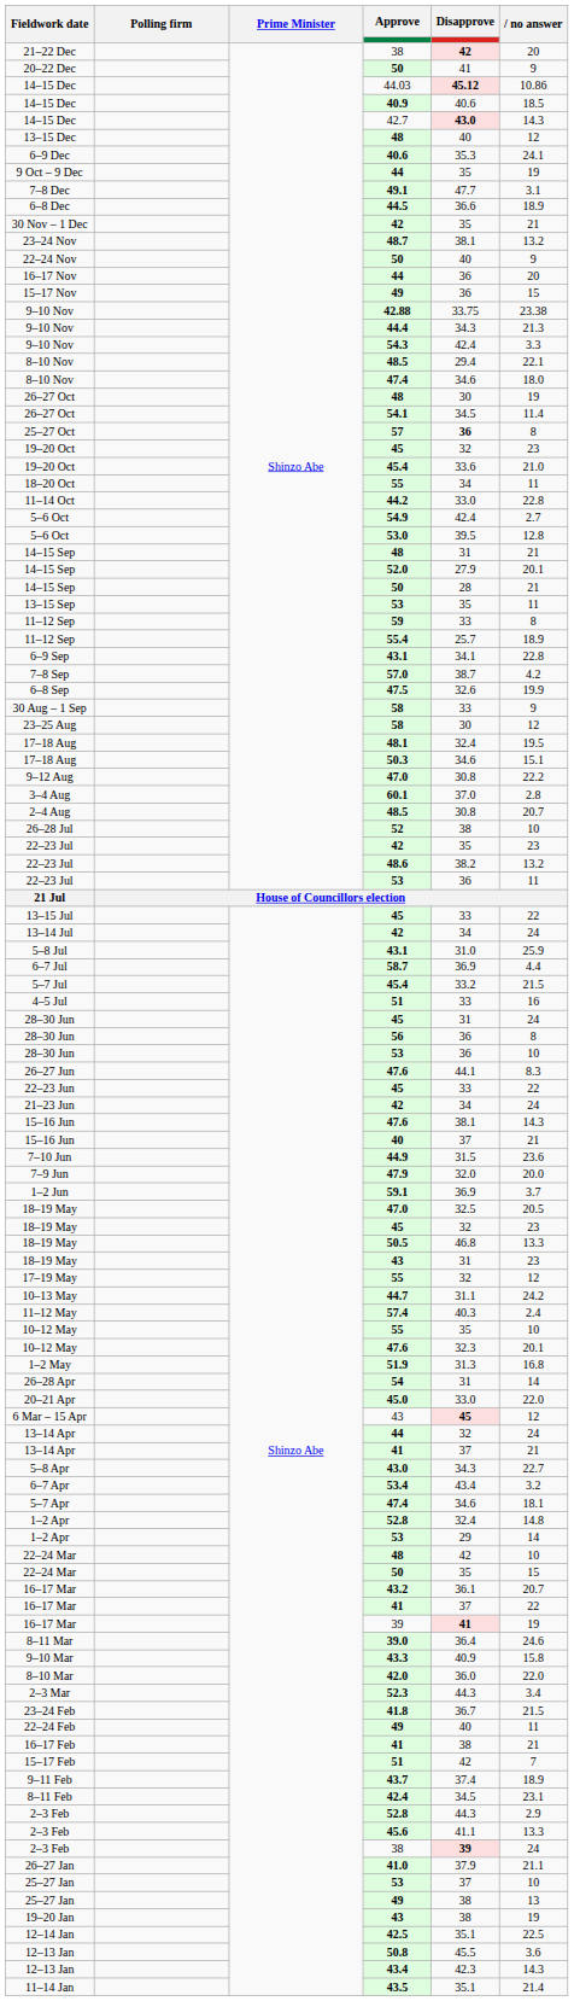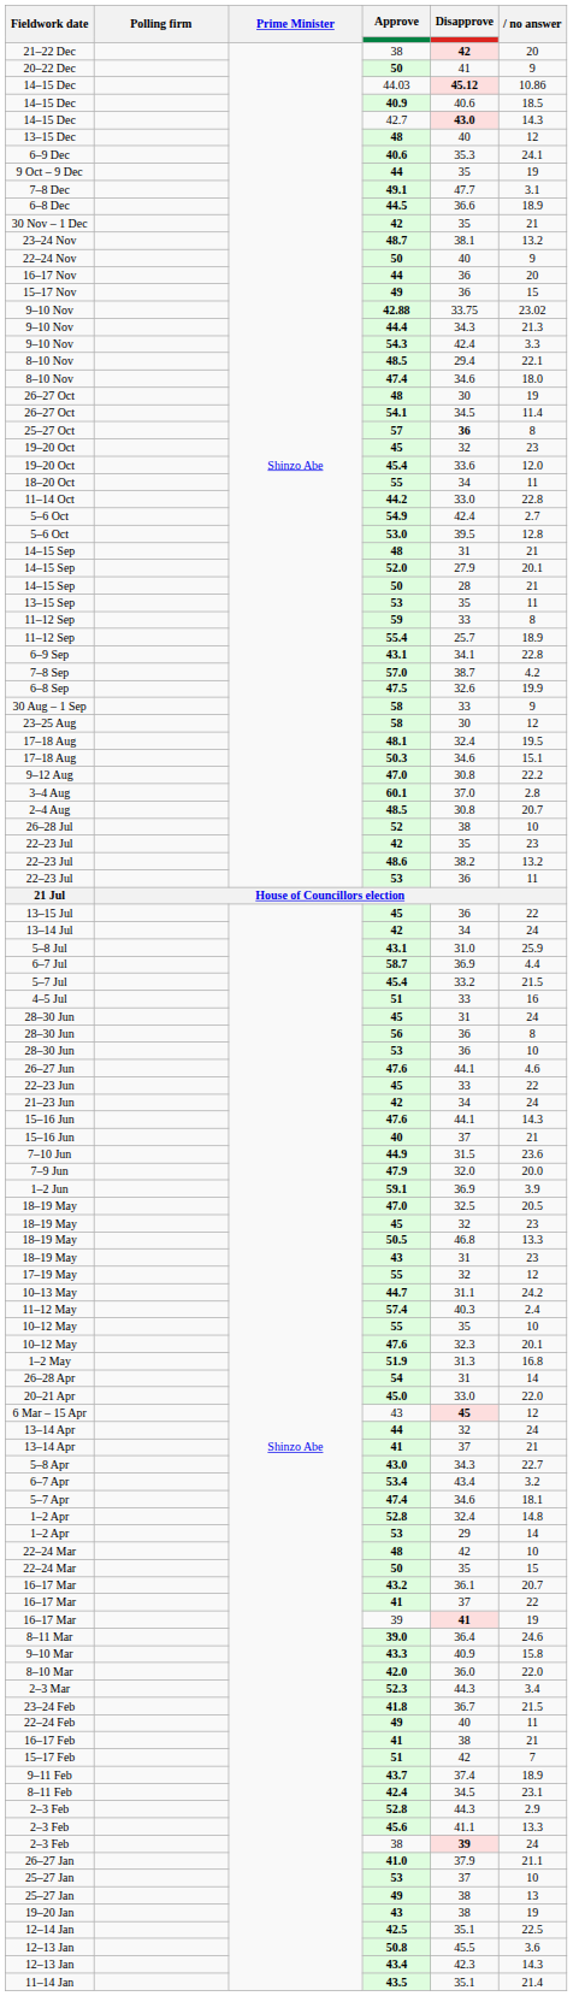9–10 Nov / 42.88 | no answer: 23.38 -> 23.02
19–20 Oct / 45.4 | no answer: 21.0 -> 12.0
13–15 Jul | Disapprove: 33 -> 36
26–27 Jun | no answer: 8.3 -> 4.6
15–16 Jun / 47.6 | Disapprove: 38.1 -> 44.1
1–2 Jun | no answer: 3.7 -> 3.9
